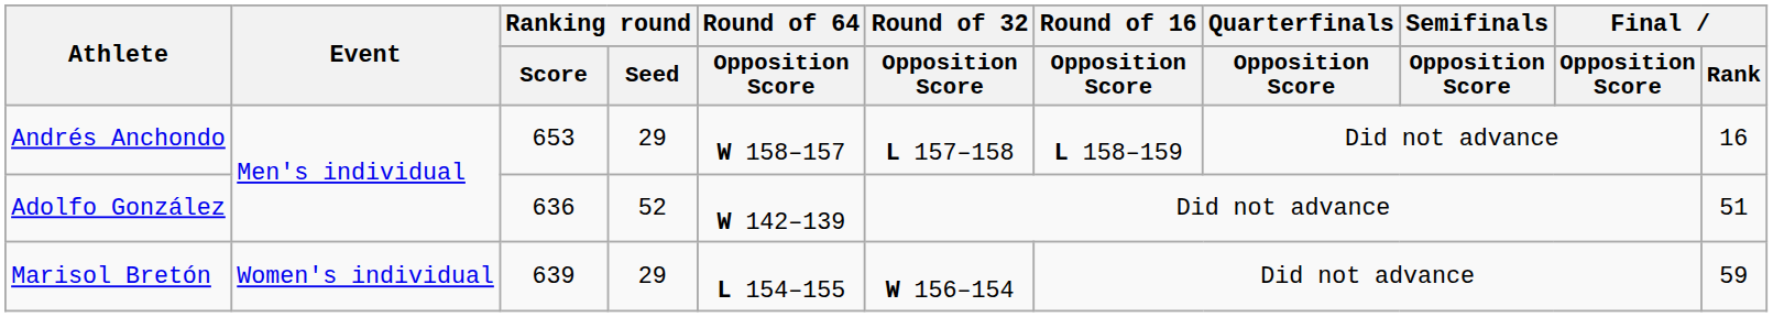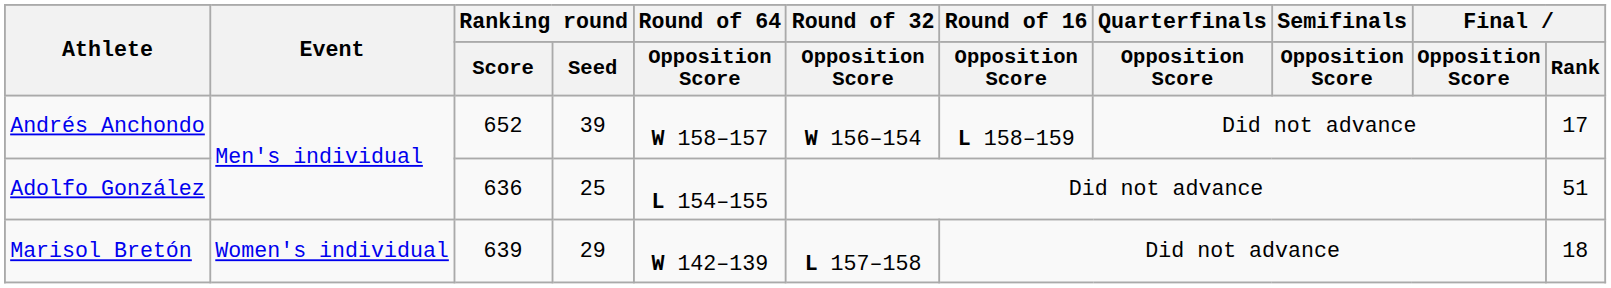Andrés Anchondo | Ranking round / Score: 653 -> 652
Andrés Anchondo | Ranking round / Seed: 29 -> 39
Andrés Anchondo | Round of 32 / Opposition Score: L 157–158 -> W 156–154
Andrés Anchondo | Final / Rank: 16 -> 17
Adolfo González | Ranking round / Seed: 52 -> 25
Adolfo González | Round of 64 / Opposition Score: W 142–139 -> L 154–155
Marisol Bretón | Round of 64 / Opposition Score: L 154–155 -> W 142–139
Marisol Bretón | Round of 32 / Opposition Score: W 156–154 -> L 157–158
Marisol Bretón | Final / Rank: 59 -> 18
